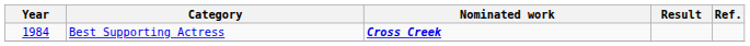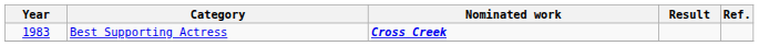Best Supporting Actress | Year: 1984 -> 1983
